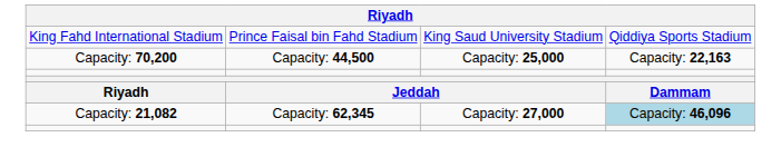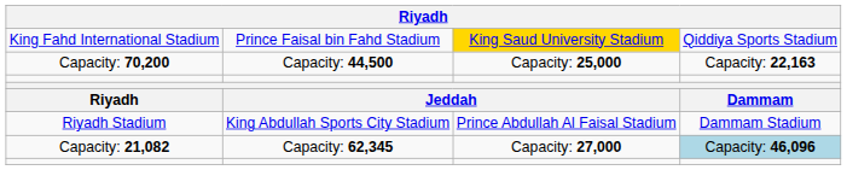King Fahd International Stadium | column 3: no background -> gold background
+ row: Riyadh Stadium | King Abdullah Sports City Stadium | Prince Abdullah Al Faisal Stadium | Dammam Stadium
